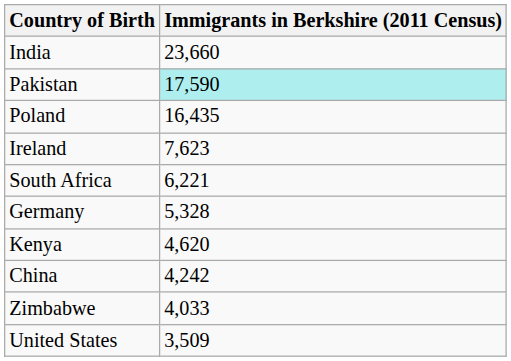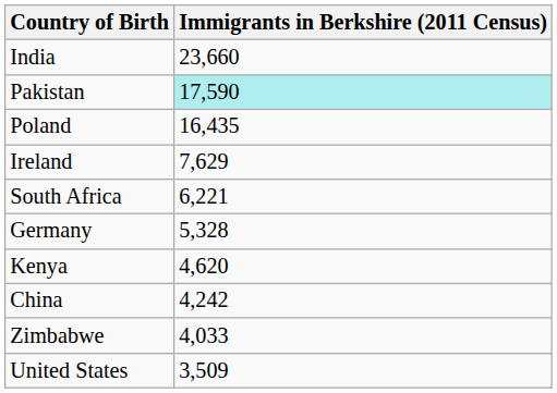Ireland | Immigrants in Berkshire (2011 Census): 7,623 -> 7,629
